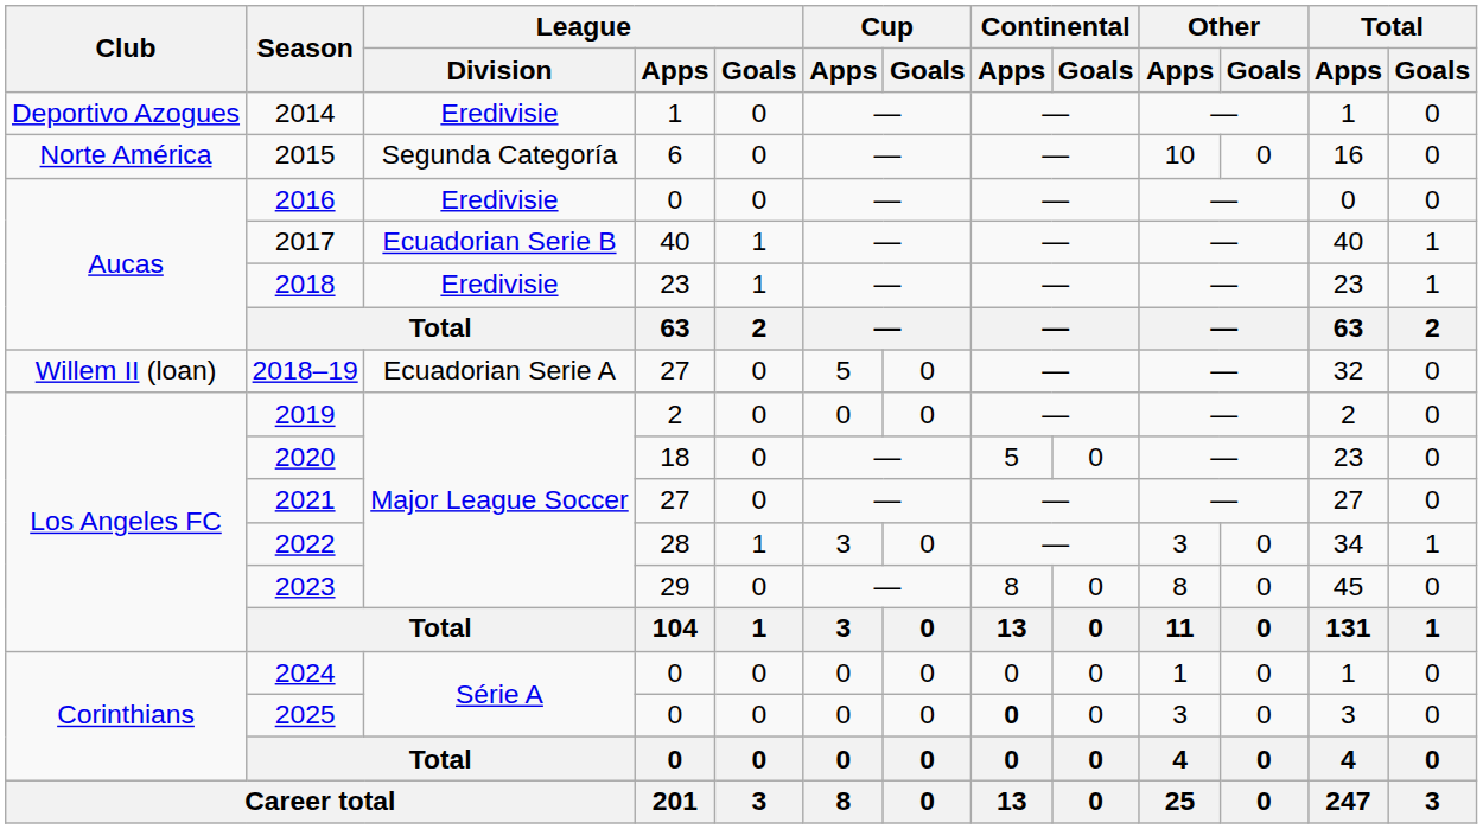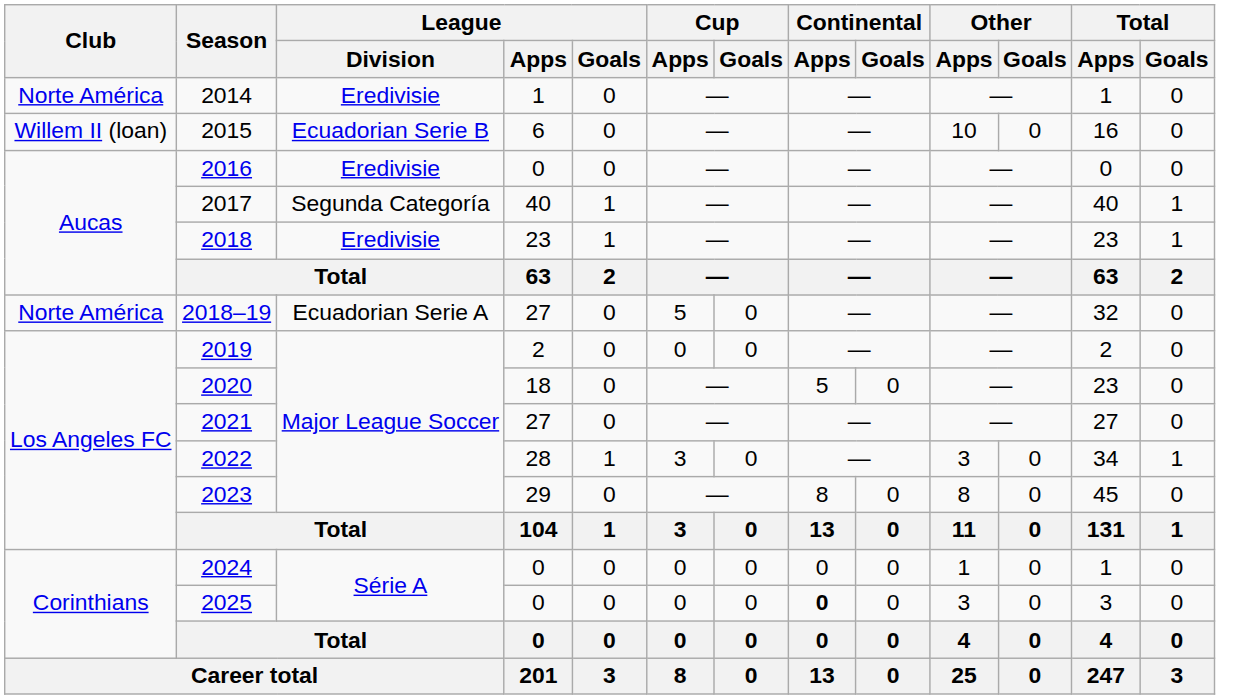2014 | Club: Deportivo Azogues -> Norte América
2015 | Club: Norte América -> Willem II (loan)
2015 | League / Division: Segunda Categoría -> Ecuadorian Serie B
2017 | League / Division: Ecuadorian Serie B -> Segunda Categoría
2018–19 | Club: Willem II (loan) -> Norte América
